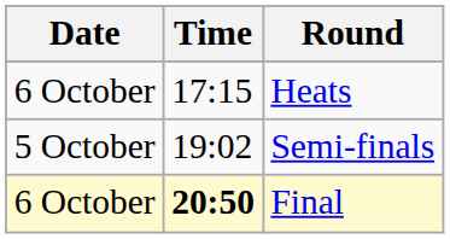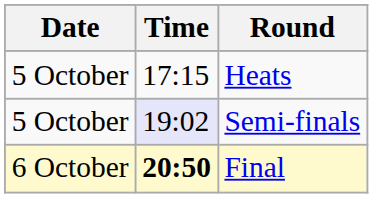Heats | Date: 6 October -> 5 October
Semi-finals | Time: no background -> lavender background
